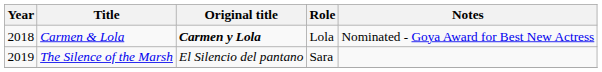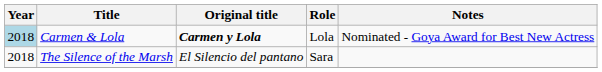Carmen & Lola | Year: no background -> lightblue background
The Silence of the Marsh | Year: 2019 -> 2018
